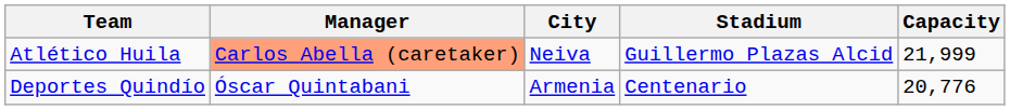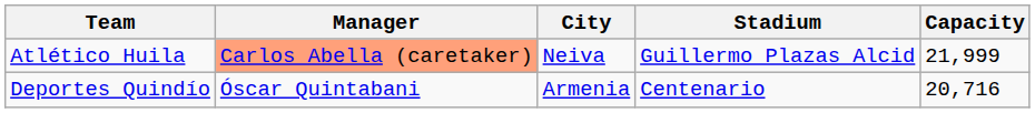Deportes Quindío | Capacity: 20,776 -> 20,716
